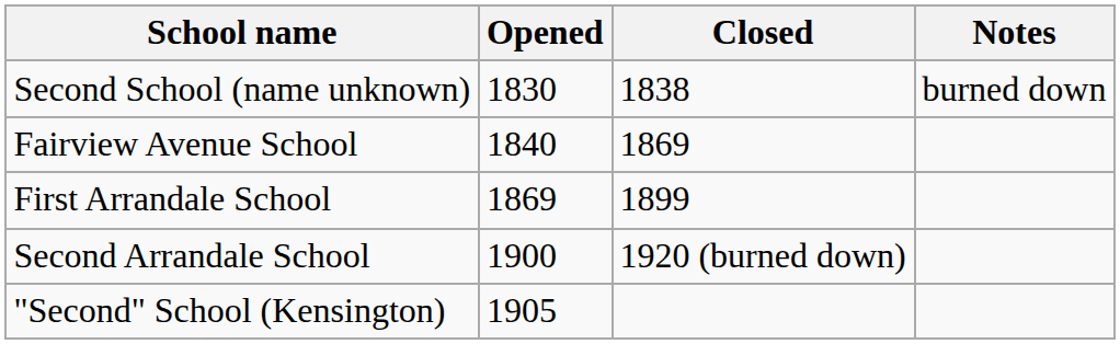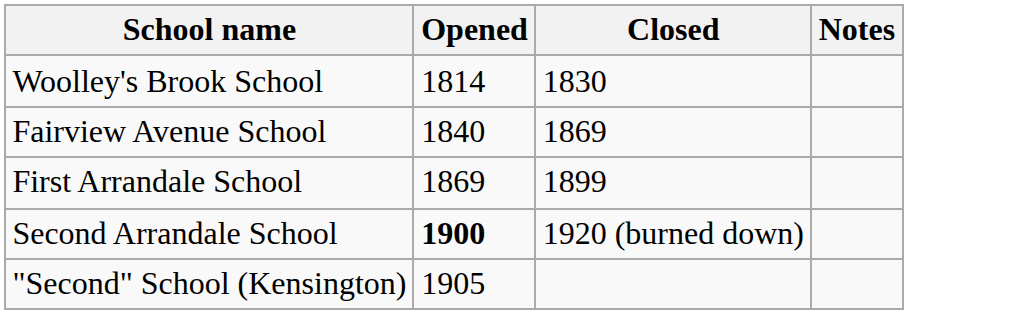+ row: Woolley's Brook School | 1814 | 1830
- row: Second School (name unknown) | 1830 | 1838 | burned down
Second Arrandale School | Opened: normal -> bold
